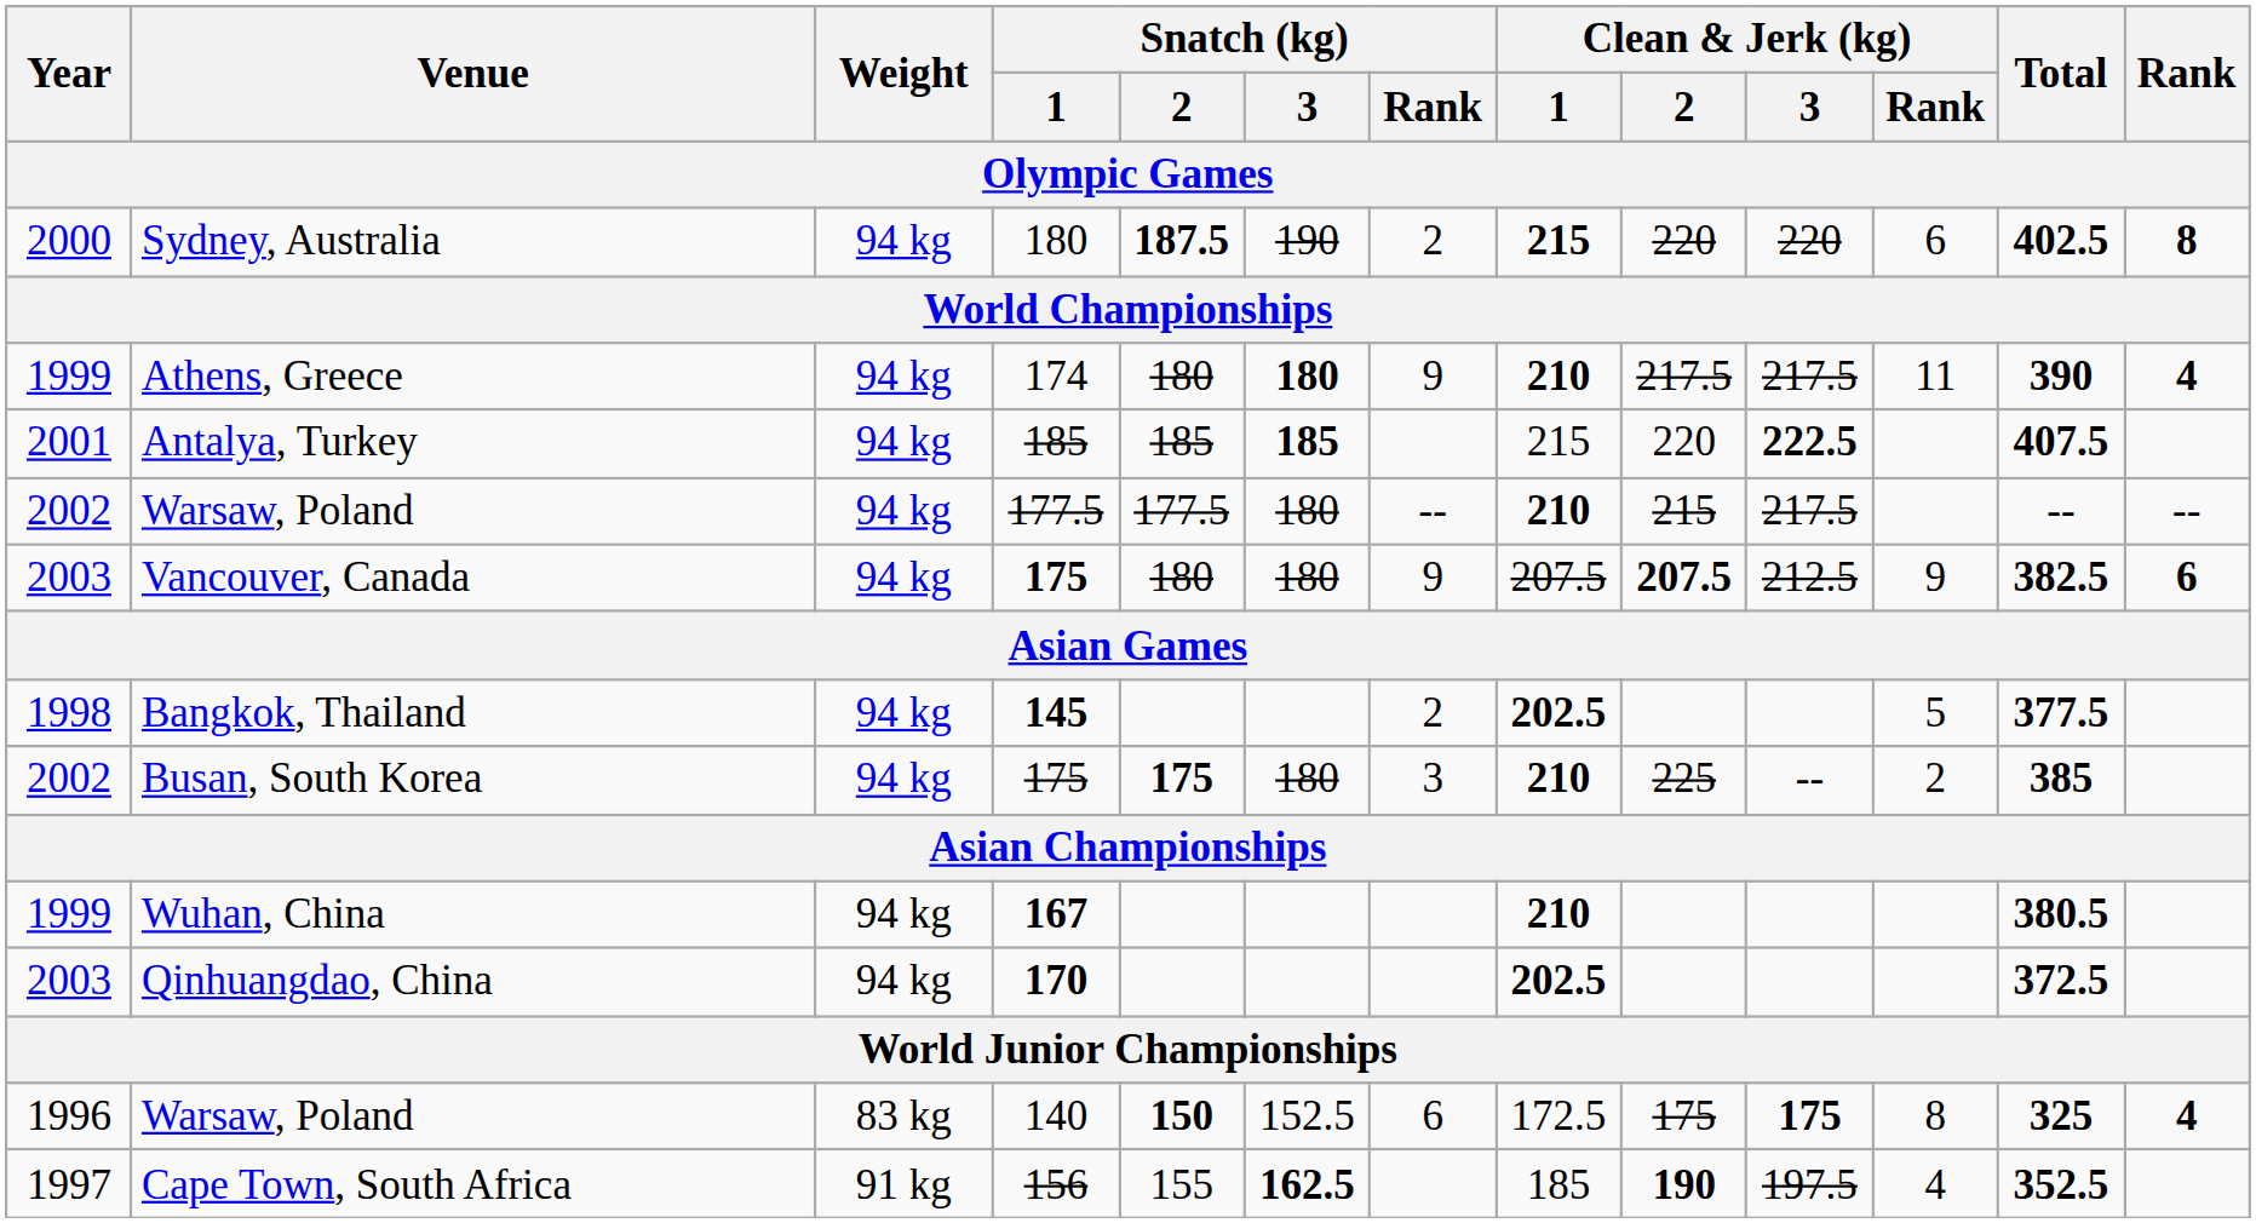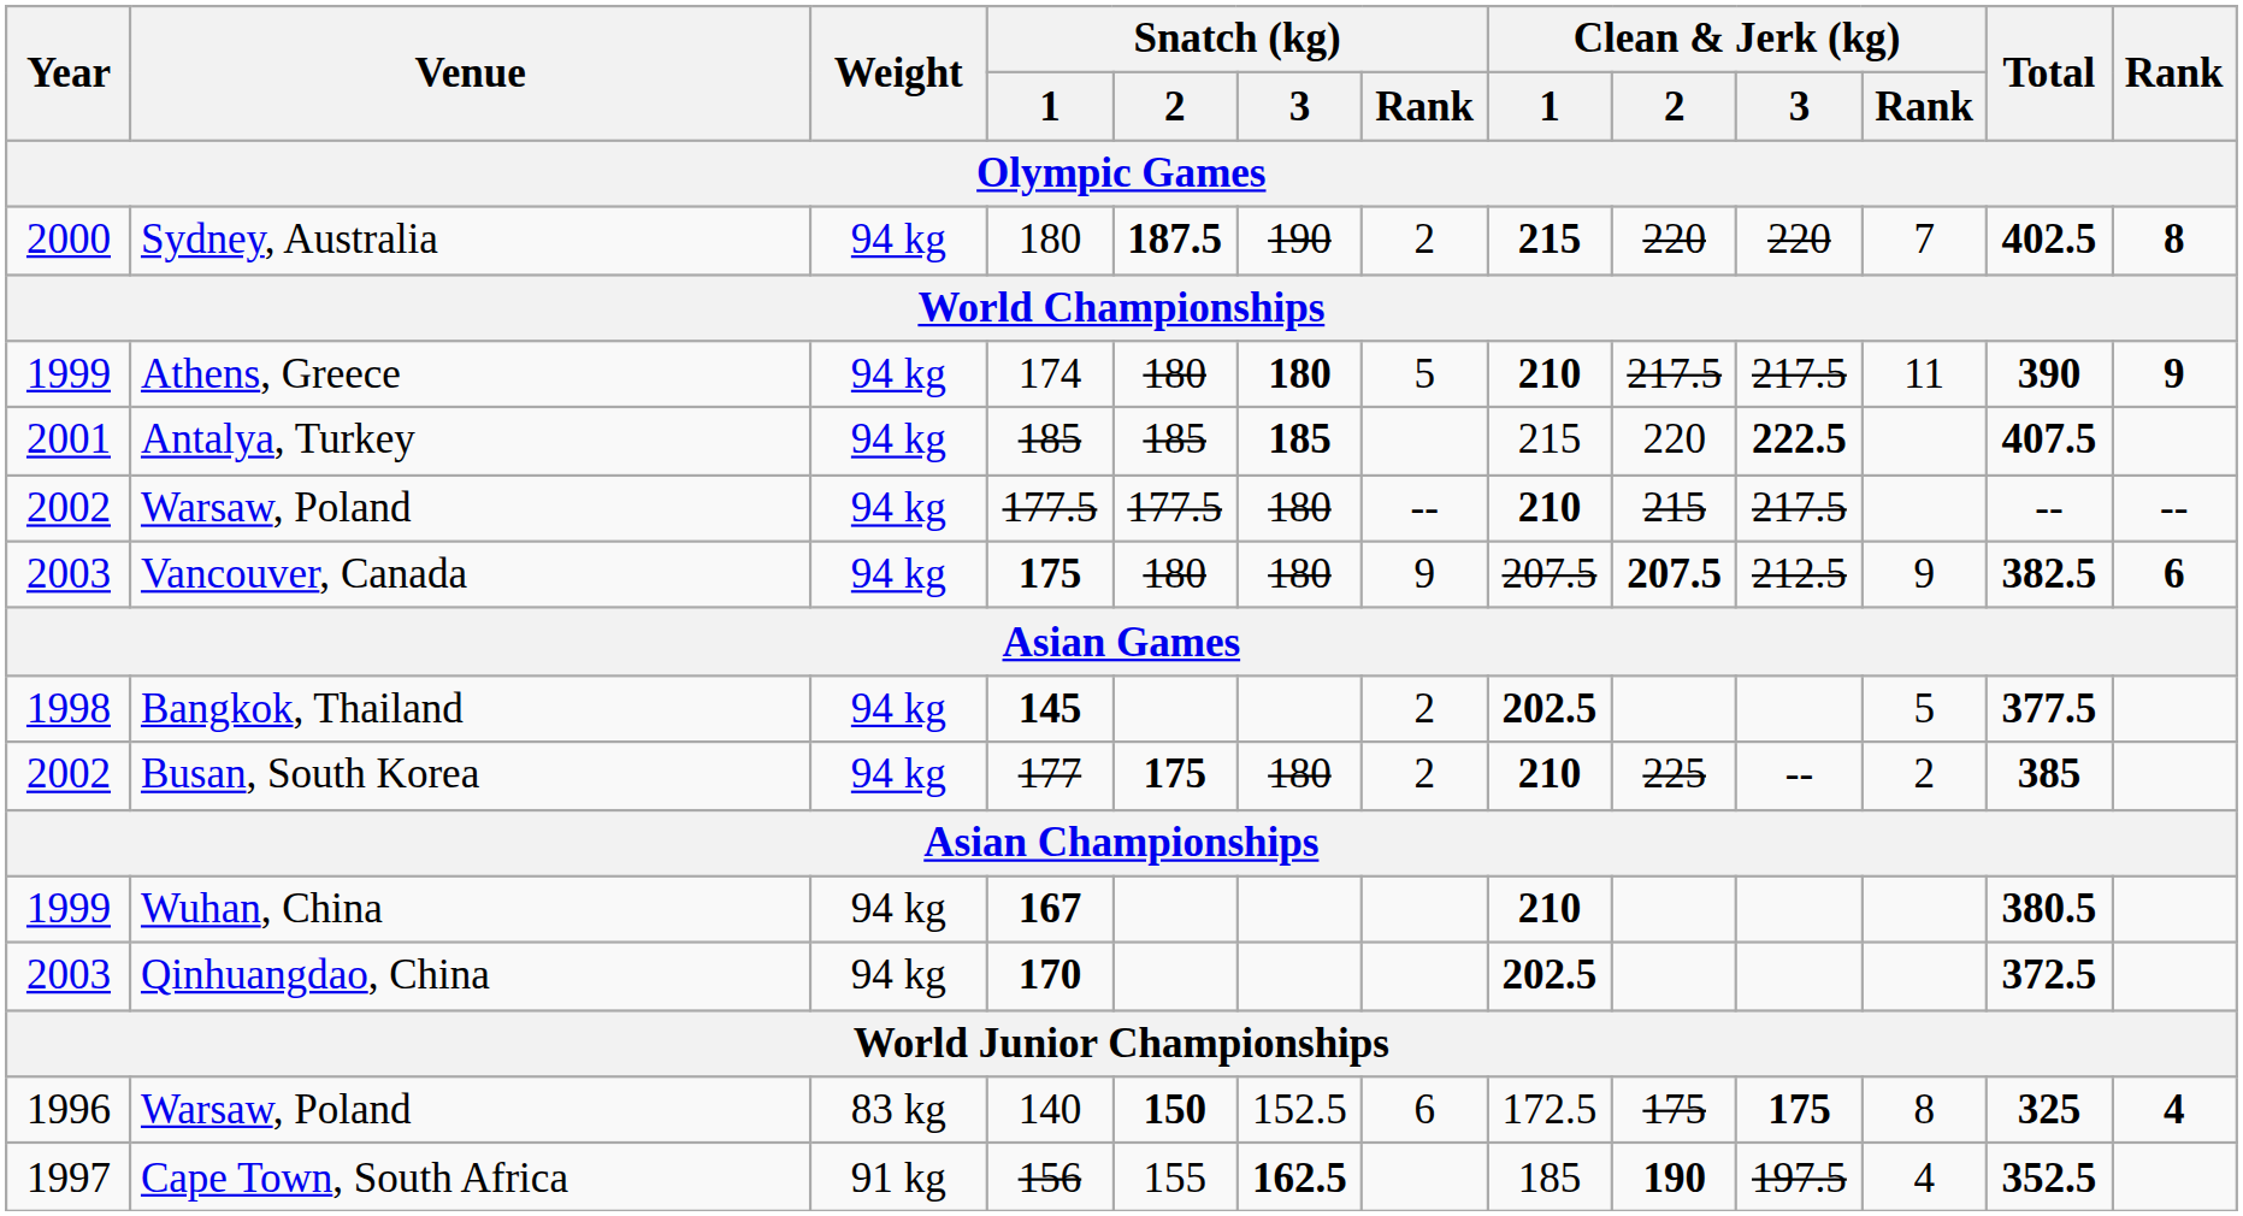Sydney, Australia | Clean & Jerk (kg) / Rank: 6 -> 7
Athens, Greece | Snatch (kg) / Rank: 9 -> 5
Athens, Greece | Rank: 4 -> 9
Busan, South Korea | Snatch (kg) / 1: 175 -> 177
Busan, South Korea | Snatch (kg) / Rank: 3 -> 2
